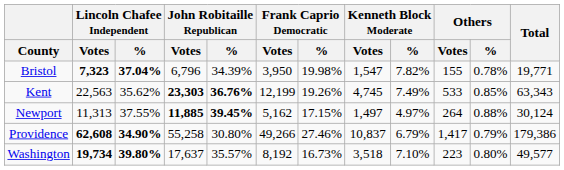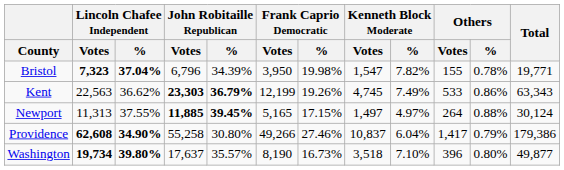Kent | Lincoln Chafee Independent / %: 35.62% -> 36.62%
Kent | John Robitaille Republican / %: 36.76% -> 36.79%
Kent | Others / %: 0.85% -> 0.86%
Newport | Frank Caprio Democratic / Votes: 5,162 -> 5,165
Providence | Kenneth Block Moderate / %: 6.79% -> 6.04%
Washington | Frank Caprio Democratic / Votes: 8,192 -> 8,190
Washington | Others / Votes: 223 -> 396
Washington | Total: 49,577 -> 49,877
